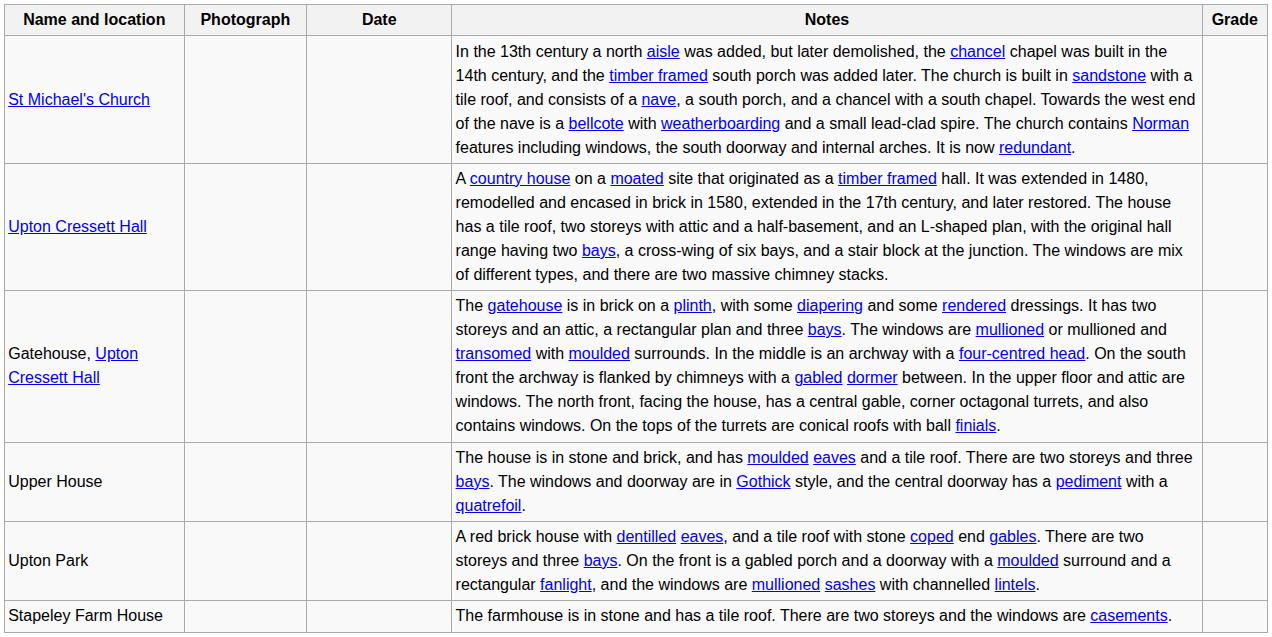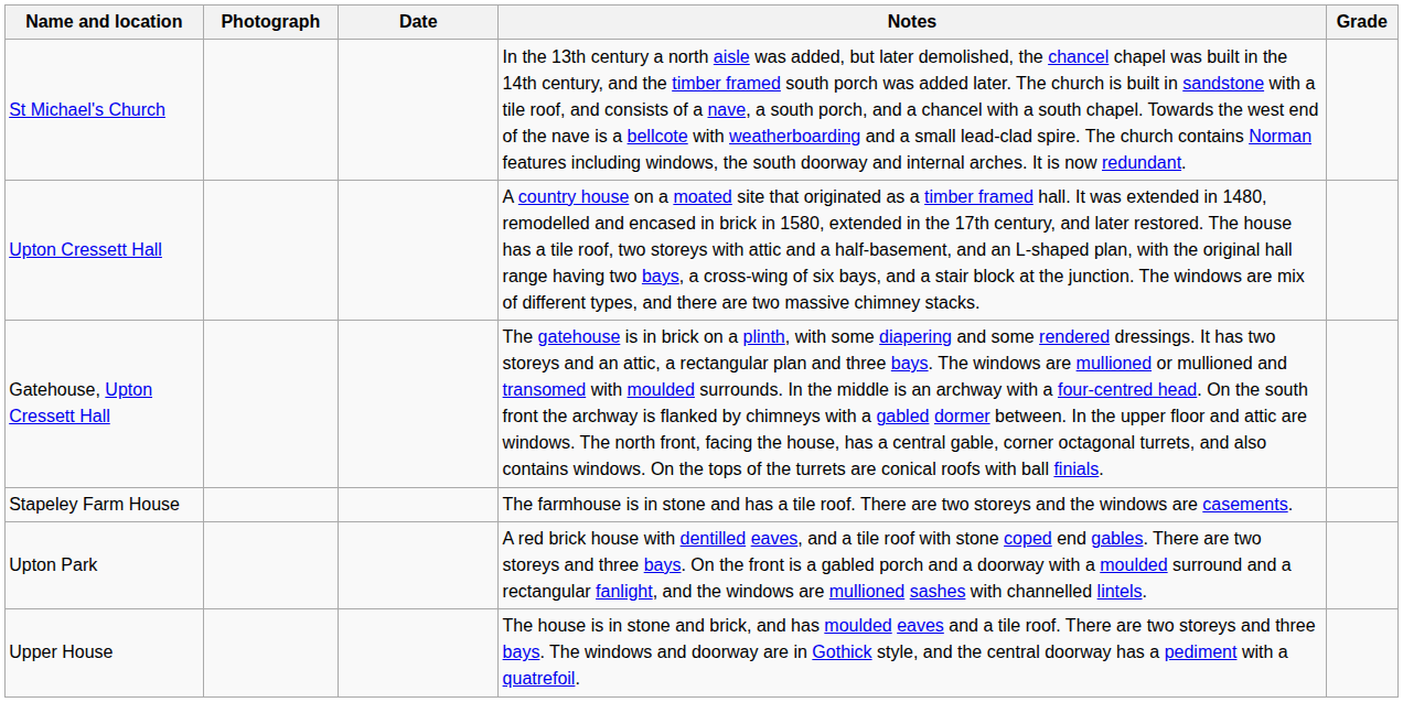rows swapped: Stapeley Farm House <-> Upper House
